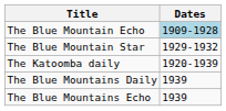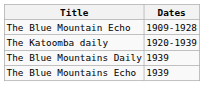The Blue Mountain Echo | Dates: lightblue background -> no background
- row: The Blue Mountain Star | 1929-1932
